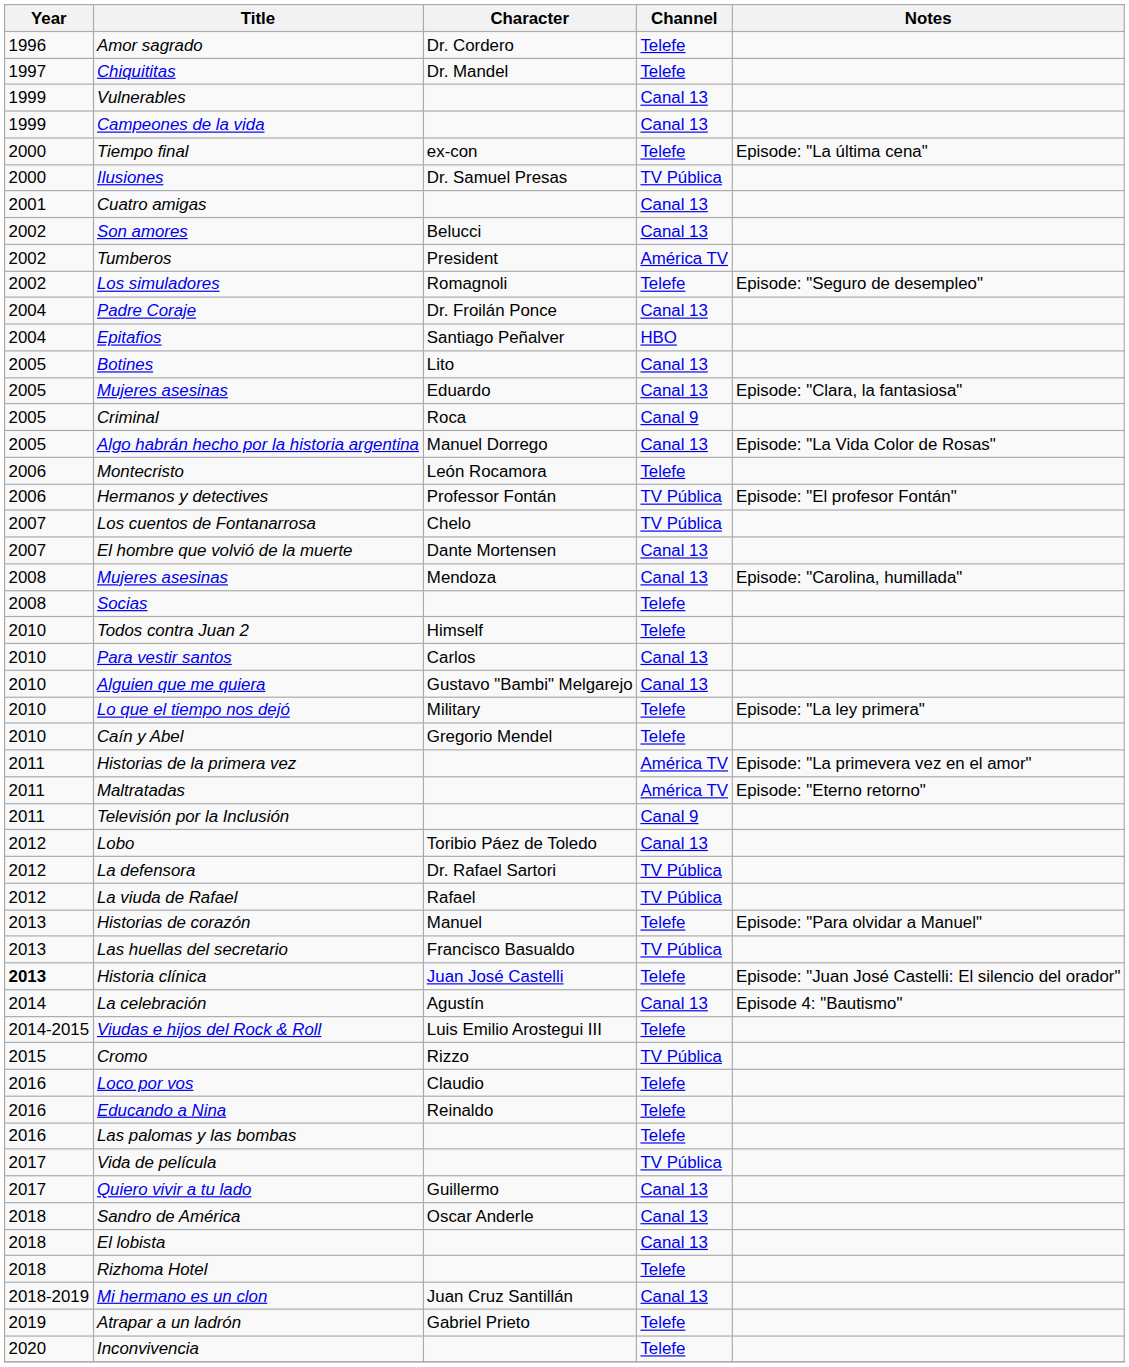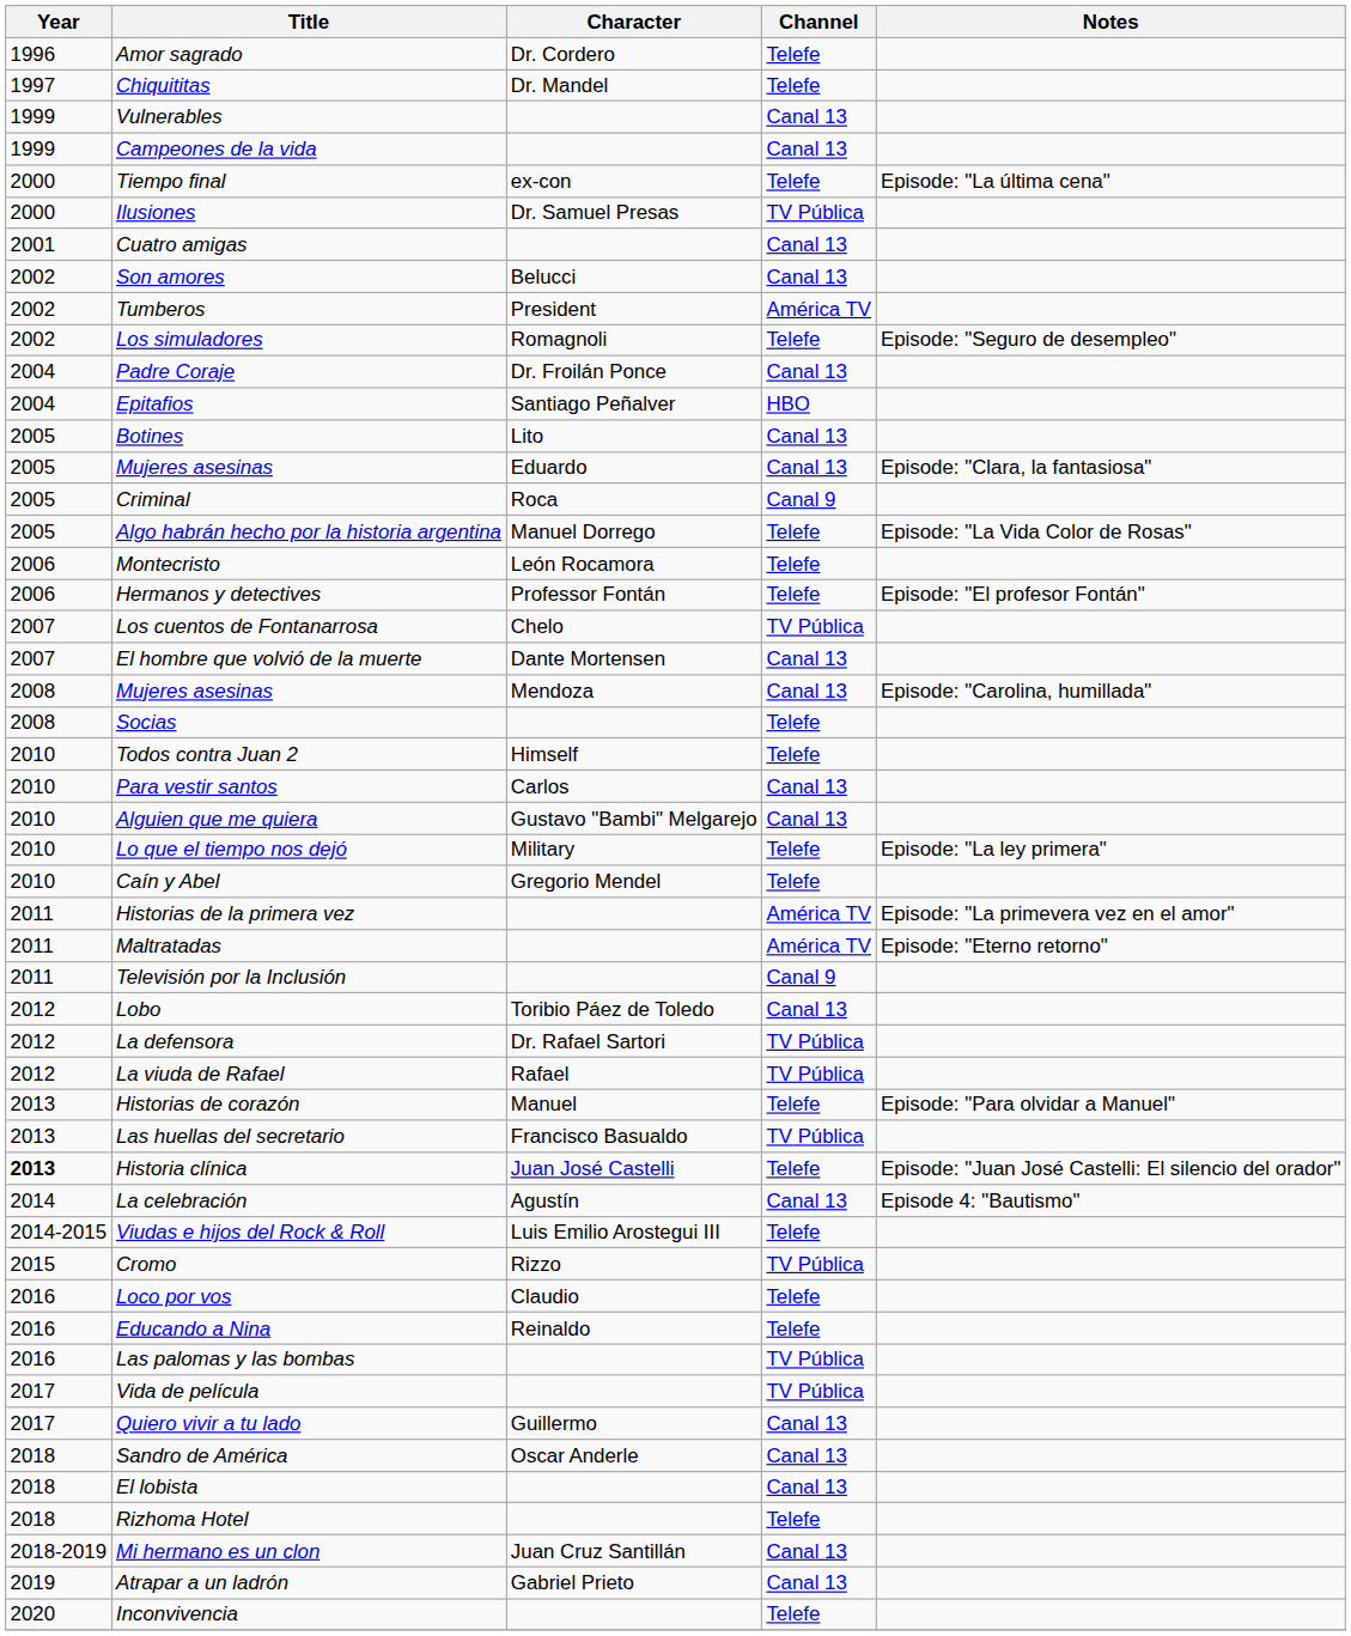Algo habrán hecho por la historia argentina | Channel: Canal 13 -> Telefe
Hermanos y detectives | Channel: TV Pública -> Telefe
Las palomas y las bombas | Channel: Telefe -> TV Pública
Atrapar a un ladrón | Channel: Telefe -> Canal 13
